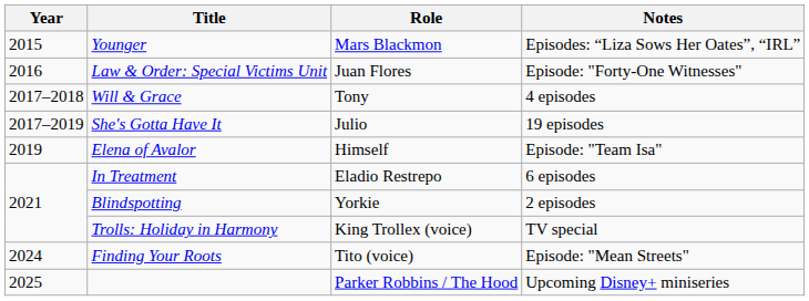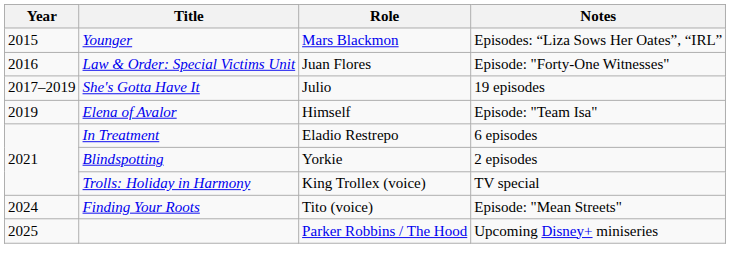- row: 2017–2018 | Will & Grace | Tony | 4 episodes
